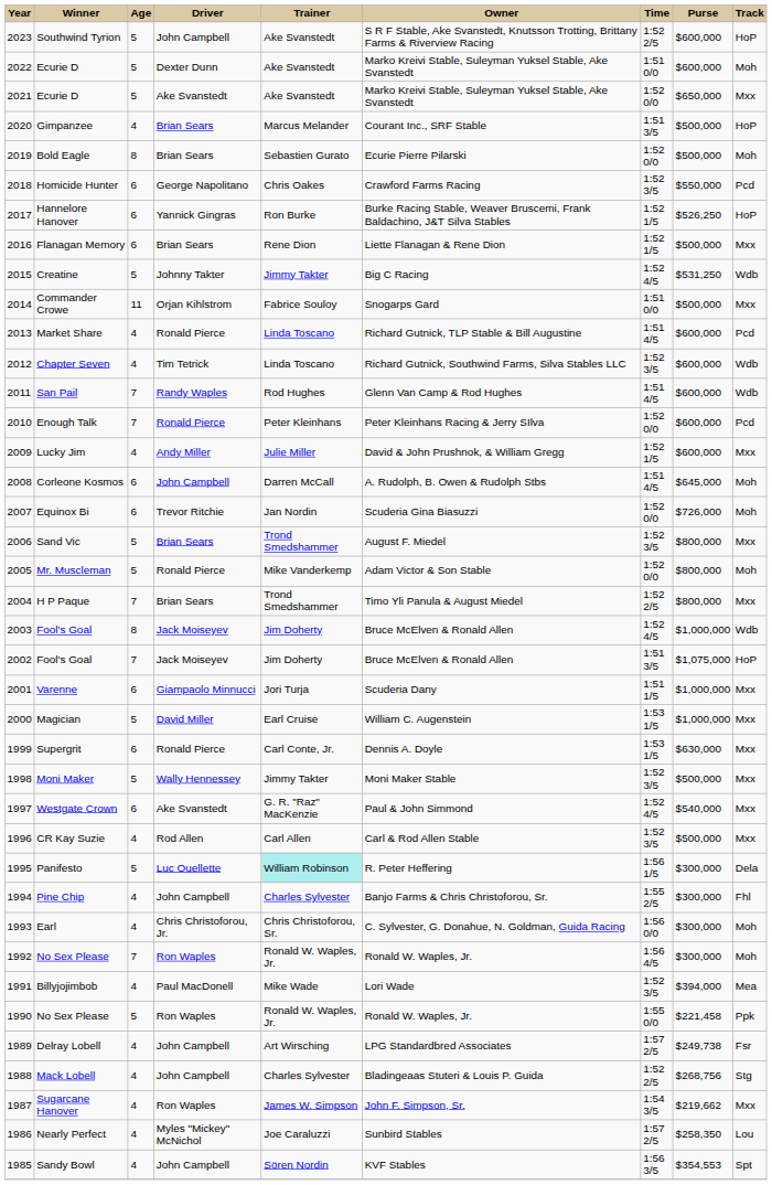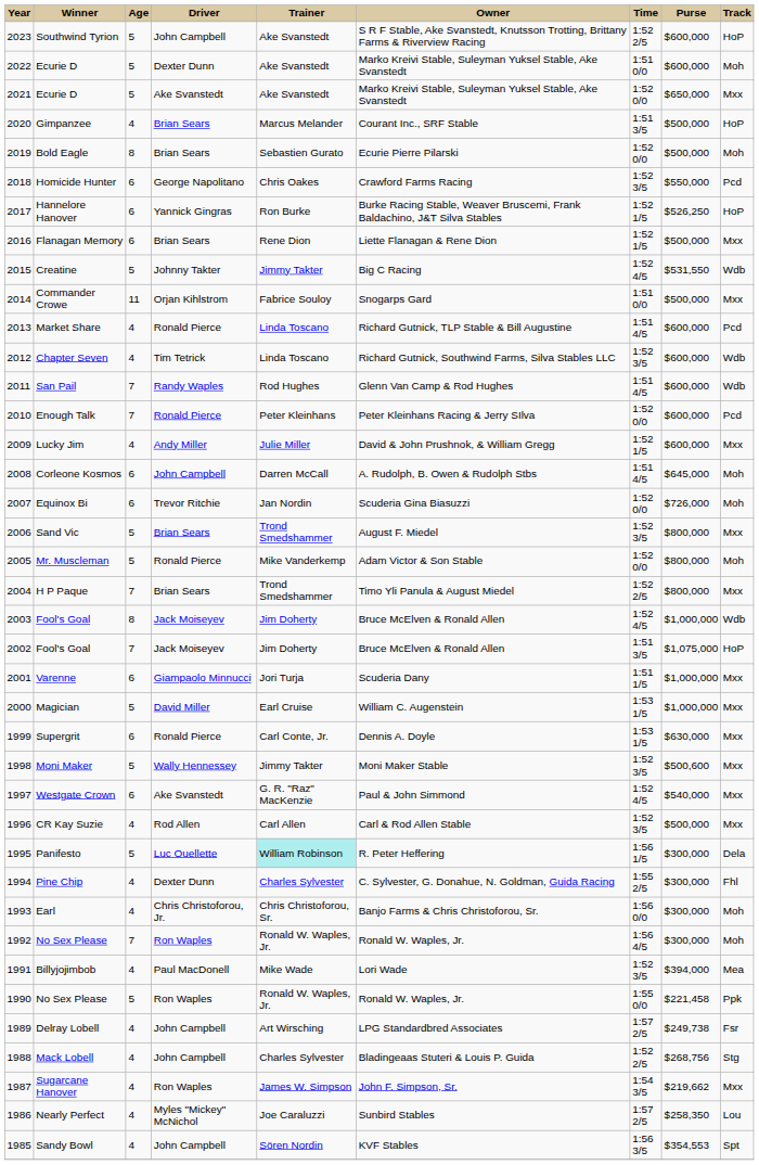Creatine | Purse: $531,250 -> $531,550
Moni Maker | Purse: $500,000 -> $500,600
Pine Chip | Driver: John Campbell -> Dexter Dunn
Pine Chip | Owner: Banjo Farms & Chris Christoforou, Sr. -> C. Sylvester, G. Donahue, N. Goldman, Guida Racing
Earl | Owner: C. Sylvester, G. Donahue, N. Goldman, Guida Racing -> Banjo Farms & Chris Christoforou, Sr.
